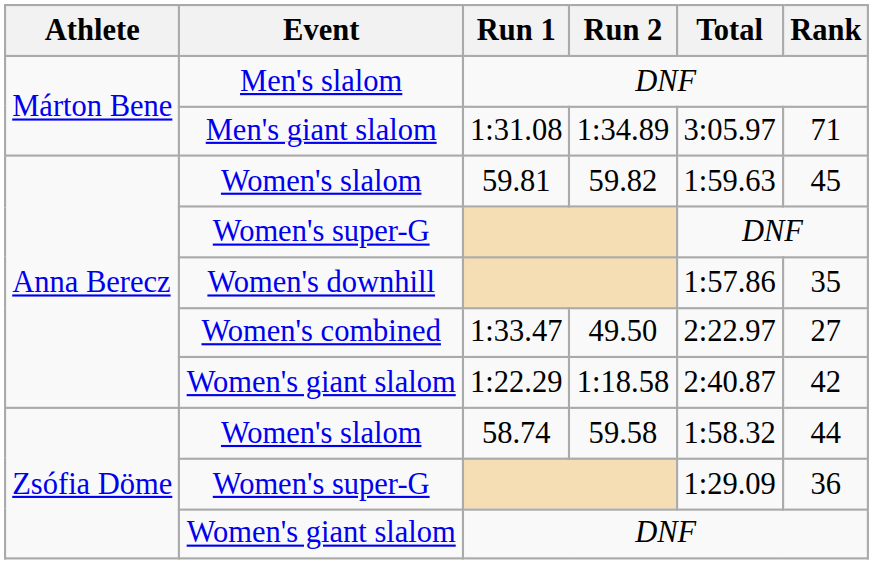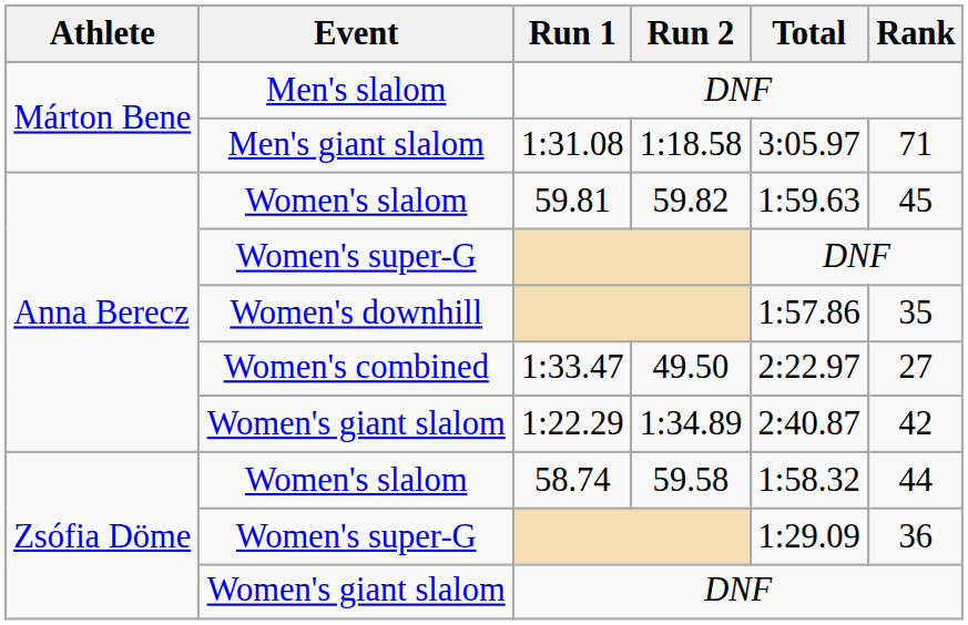Men's giant slalom | Run 2: 1:34.89 -> 1:18.58
Anna Berecz / Women's giant slalom | Run 2: 1:18.58 -> 1:34.89
